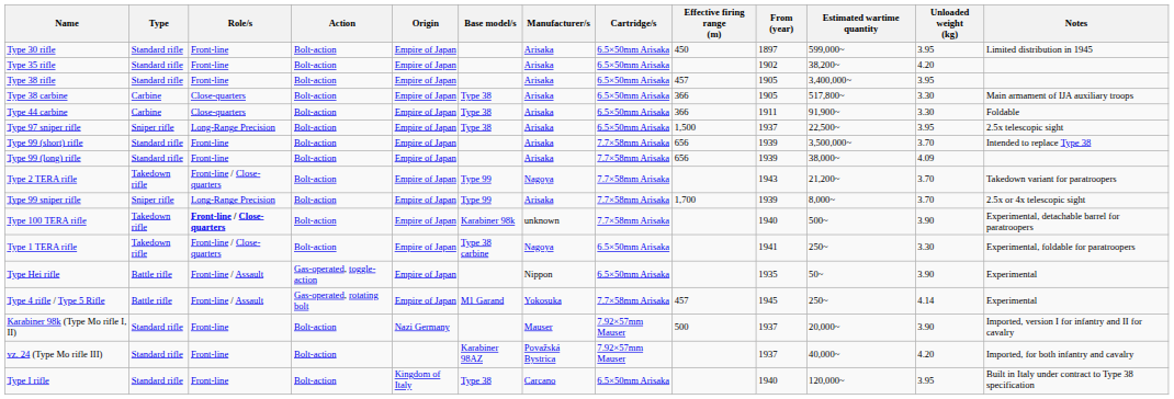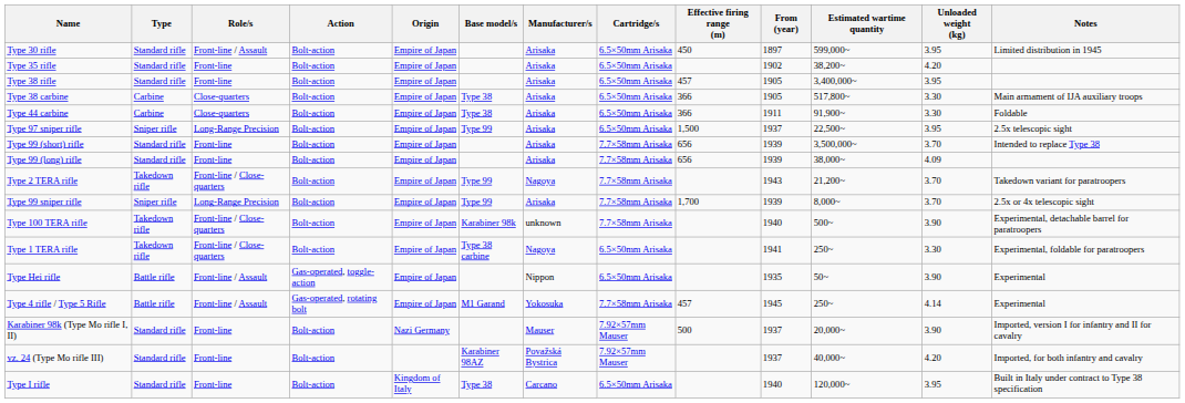Type 30 rifle | Role/s: Front-line -> Front-line / Assault
Type 97 sniper rifle | Base model/s: Type 38 -> Type 99
Type 100 TERA rifle | Role/s: bold -> normal
